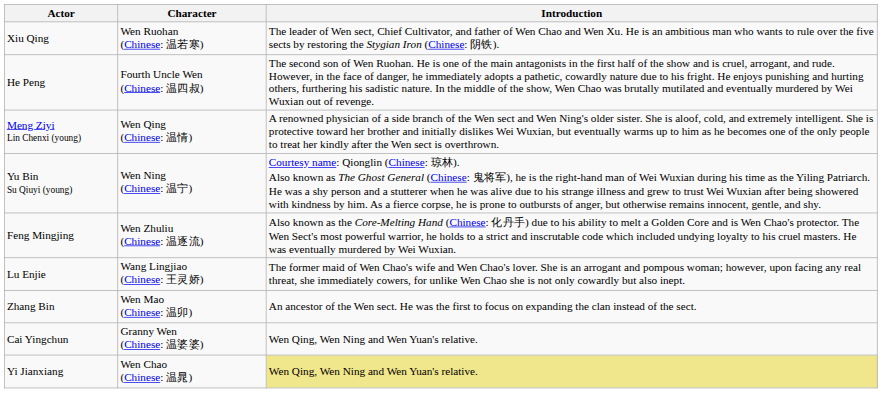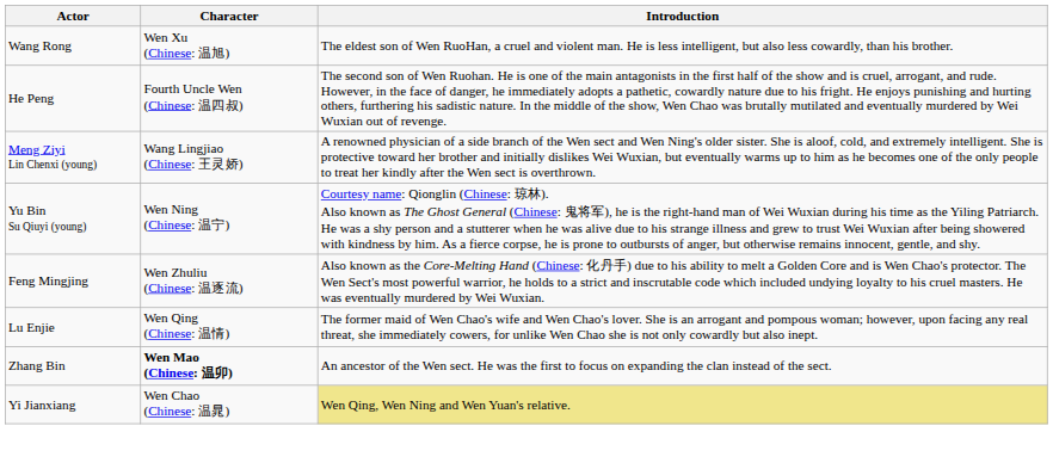- row: Xiu Qing | Wen Ruohan (Chinese: 温若寒) | The leader of Wen sect, Chief Cultivator, and father of Wen Chao and Wen Xu. He is an ambitious man who wants to rule over the five sects by restoring the Stygian Iron (Chinese: 阴铁).
+ row: Wang Rong | Wen Xu (Chinese: 温旭) | The eldest son of Wen RuoHan, a cruel and violent man. He is less intelligent, but also less cowardly, than his brother.
Meng Ziyi Lin Chenxi (young) | Character: Wen Qing (Chinese: 温情) -> Wang Lingjiao (Chinese: 王灵娇)
Lu Enjie | Character: Wang Lingjiao (Chinese: 王灵娇) -> Wen Qing (Chinese: 温情)
Zhang Bin | Character: normal -> bold
- row: Cai Yingchun | Granny Wen (Chinese: 温婆婆) | Wen Qing, Wen Ning and Wen Yuan's relative.
